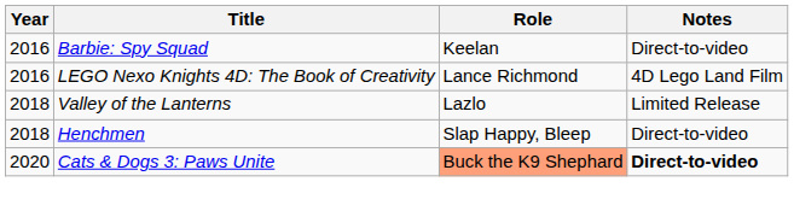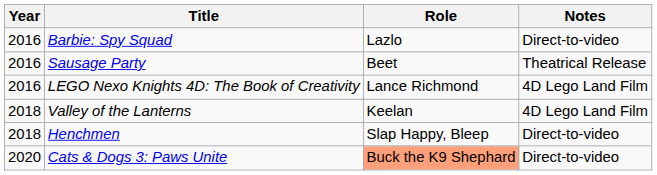Barbie: Spy Squad | Role: Keelan -> Lazlo
+ row: 2016 | Sausage Party | Beet | Theatrical Release
Valley of the Lanterns | Role: Lazlo -> Keelan
Valley of the Lanterns | Notes: Limited Release -> 4D Lego Land Film
Cats & Dogs 3: Paws Unite | Notes: bold -> normal
